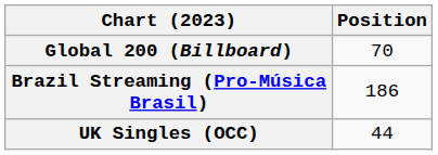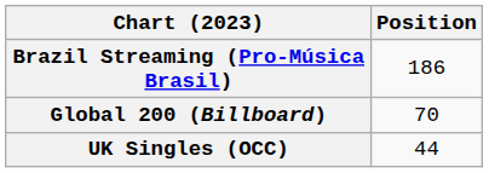rows swapped: Brazil Streaming (Pro-Música Brasil) <-> Global 200 (Billboard)
